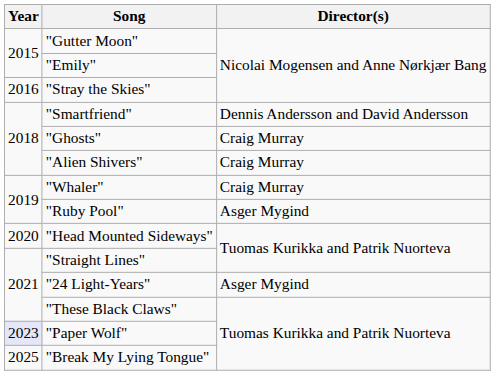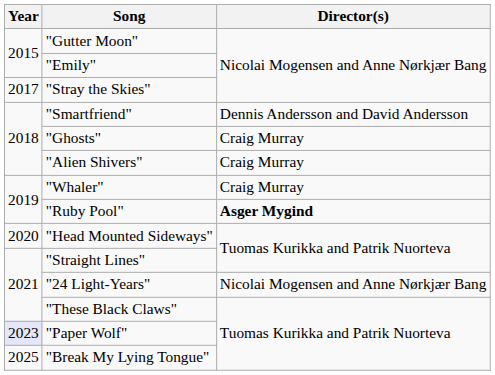"Stray the Skies" | Year: 2016 -> 2017
"Ruby Pool" | Director(s): normal -> bold
"24 Light-Years" | Director(s): Asger Mygind -> Nicolai Mogensen and Anne Nørkjær Bang
